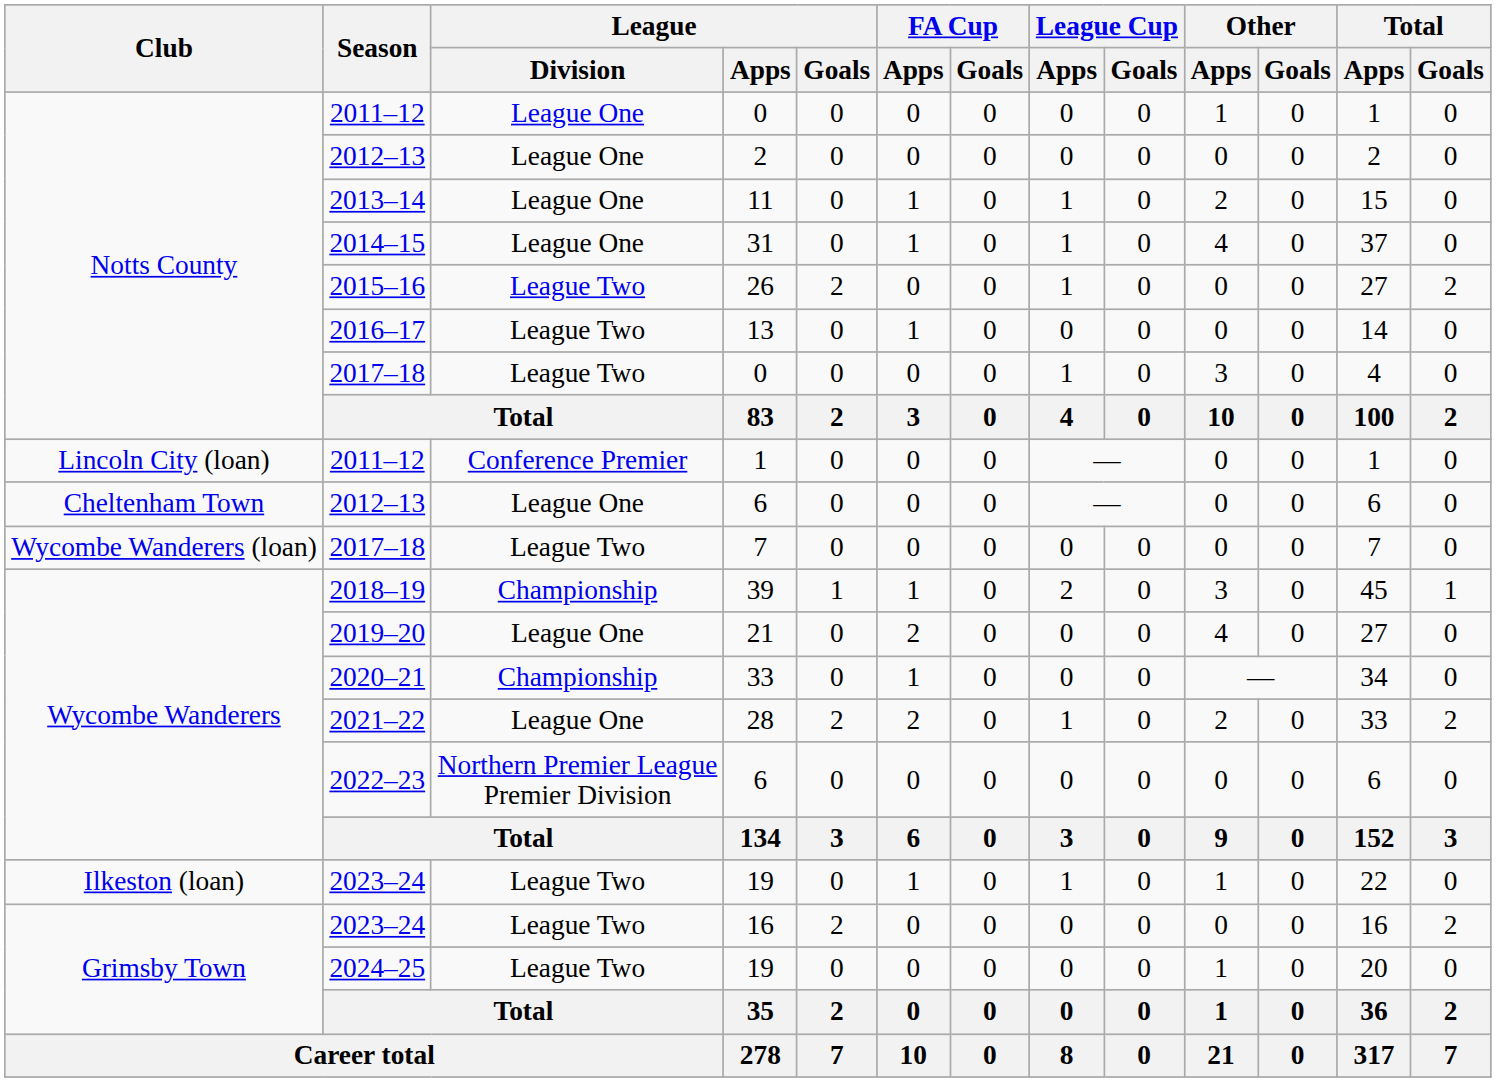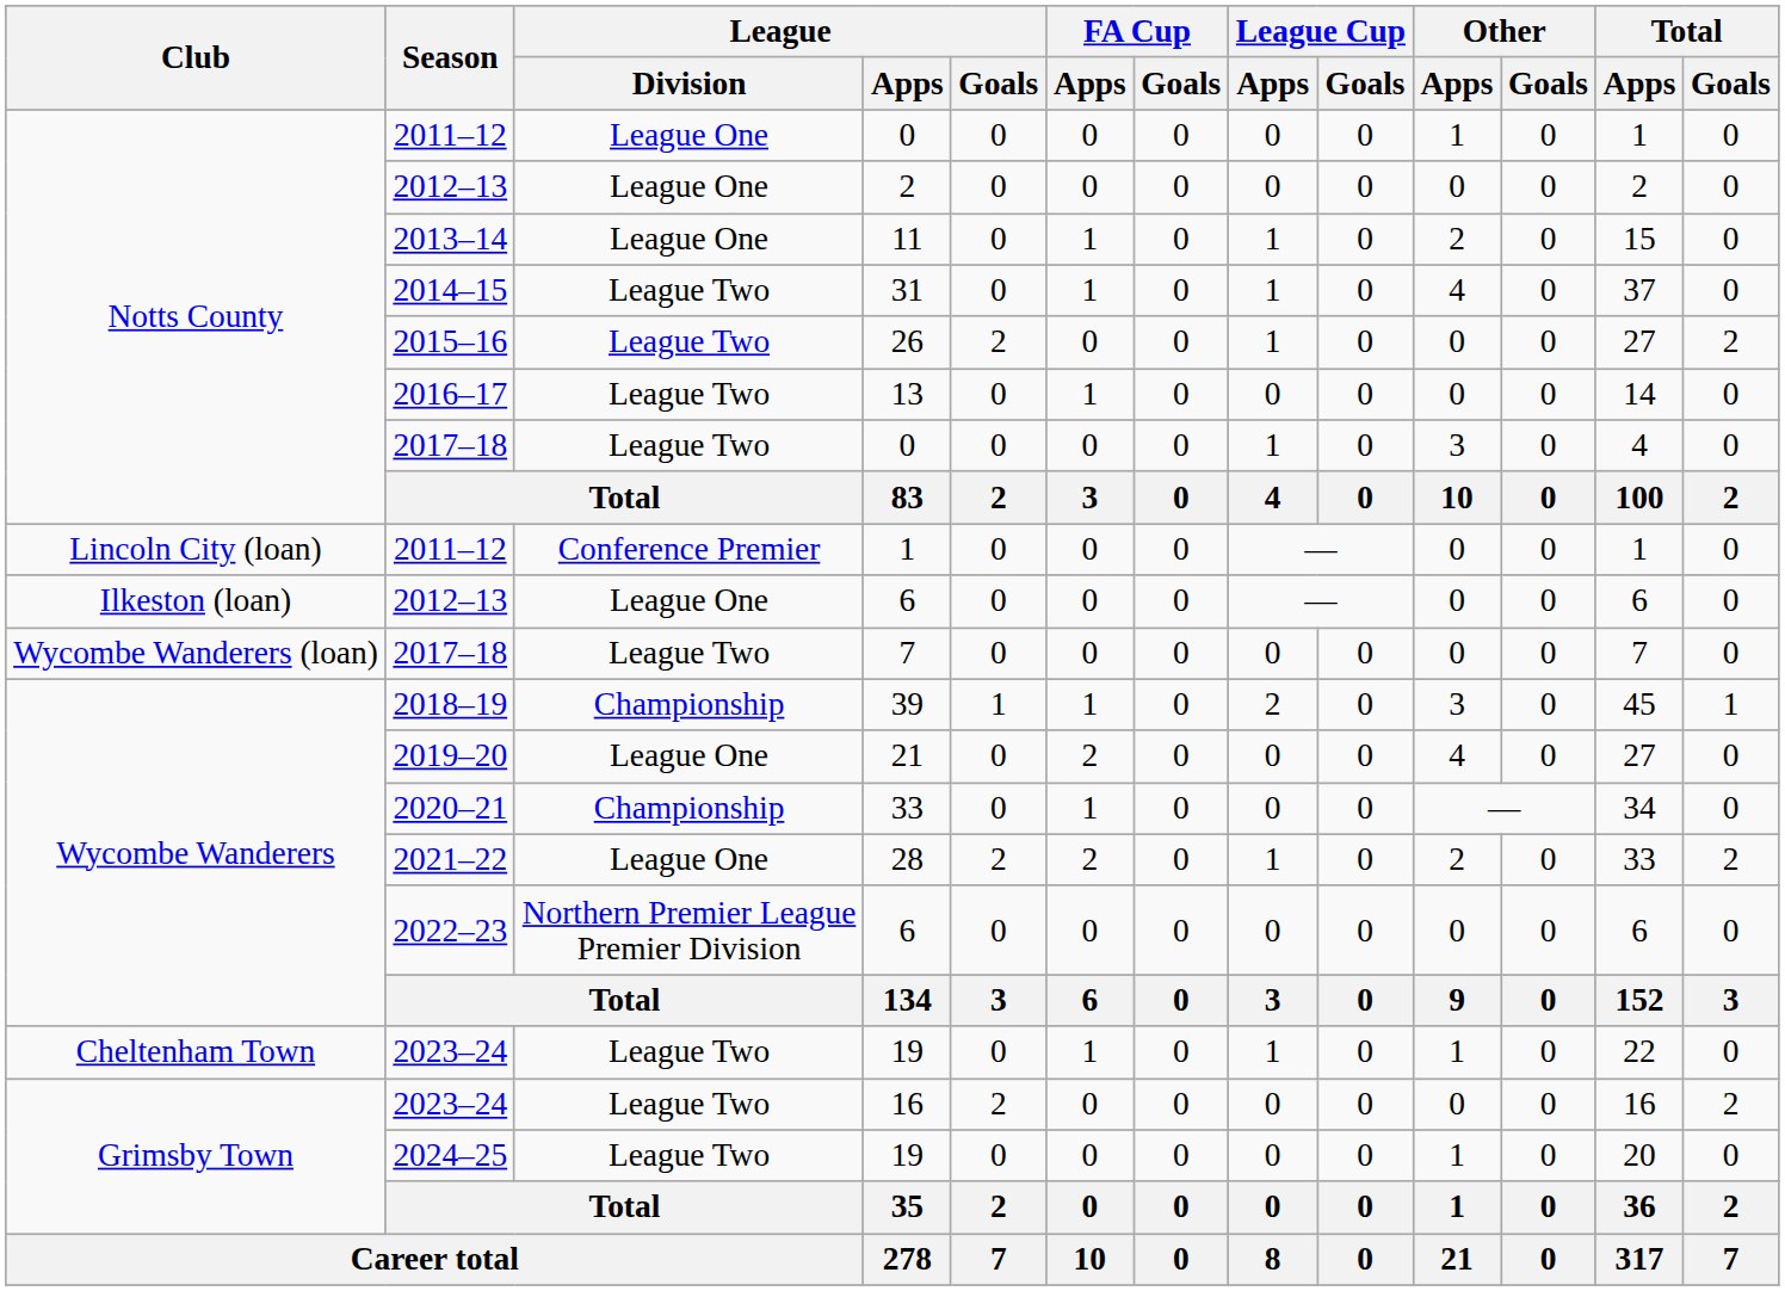31 | League / Division: League One -> League Two
2012–13 / 6 | Club: Cheltenham Town -> Ilkeston (loan)
2023–24 / 19 | Club: Ilkeston (loan) -> Cheltenham Town
